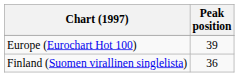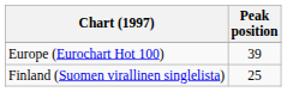Finland (Suomen virallinen singlelista) | Peak position: 36 -> 25
